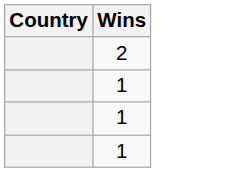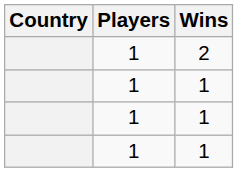+ column: Players | 1 | 1 | 1 | 1
